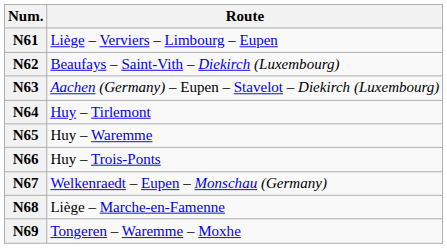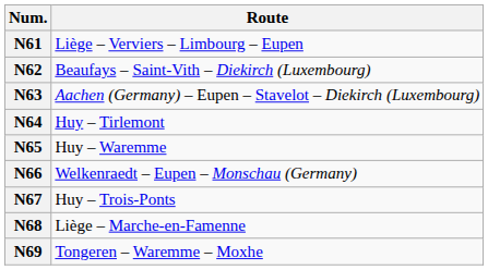N66 | Route: Huy – Trois-Ponts -> Welkenraedt – Eupen – Monschau (Germany)
N67 | Route: Welkenraedt – Eupen – Monschau (Germany) -> Huy – Trois-Ponts
